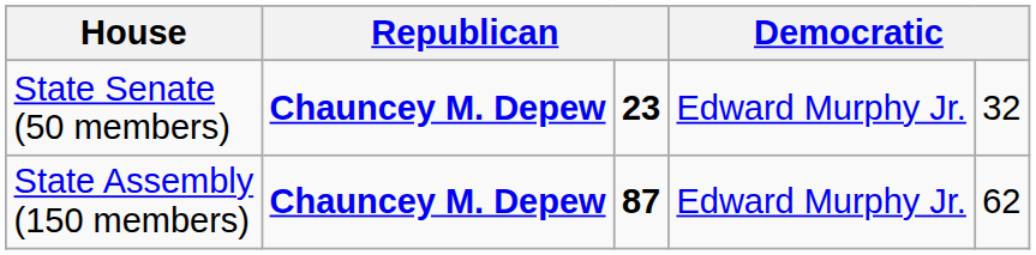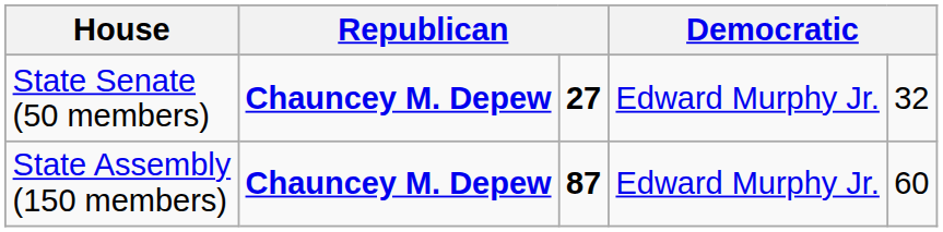State Senate (50 members) | column 3: 23 -> 27
State Assembly (150 members) | column 5: 62 -> 60
